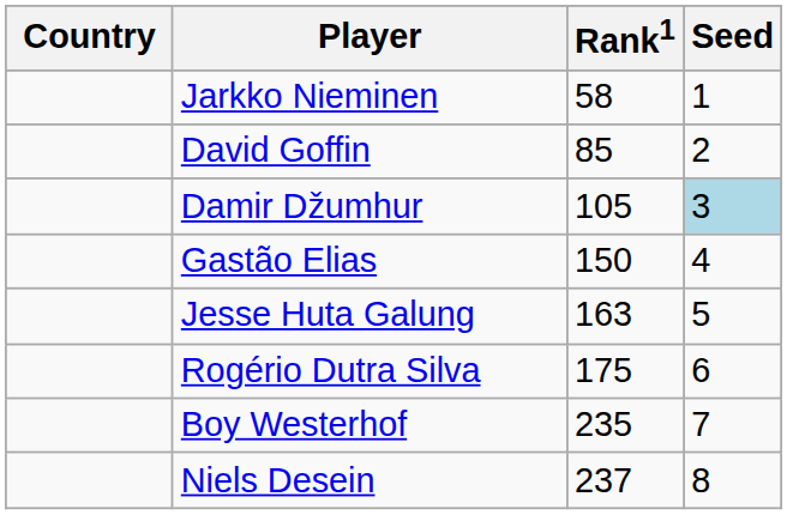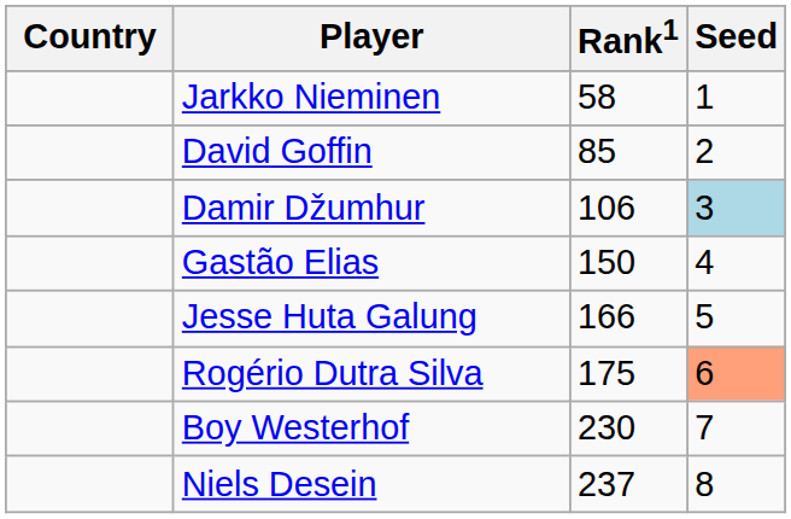Damir Džumhur | Rank1: 105 -> 106
Jesse Huta Galung | Rank1: 163 -> 166
Rogério Dutra Silva | Seed: no background -> lightsalmon background
Boy Westerhof | Rank1: 235 -> 230
